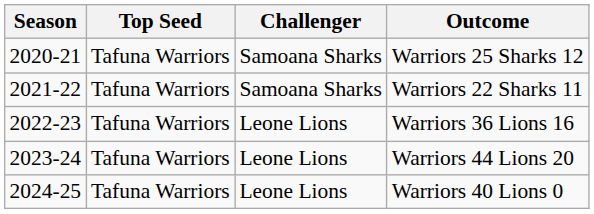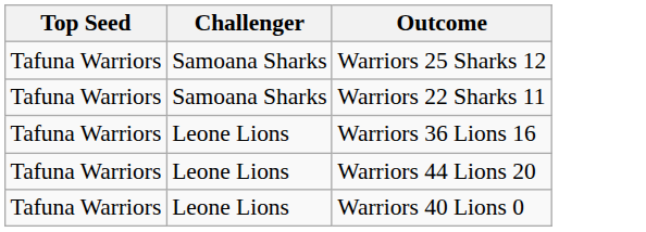- column: Season | 2020-21 | 2021-22 | 2022-23 | 2023-24 | 2024-25
